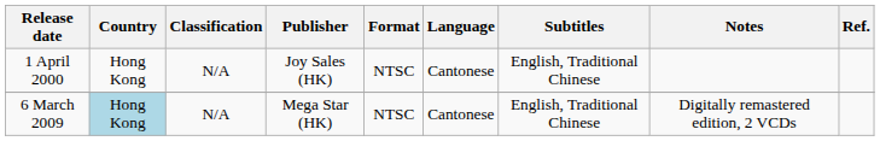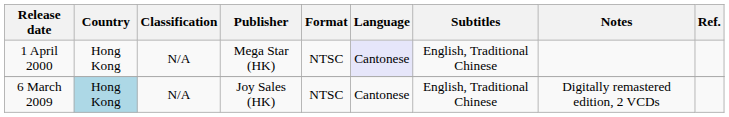1 April 2000 | Publisher: Joy Sales (HK) -> Mega Star (HK)
1 April 2000 | Language: no background -> lavender background
6 March 2009 | Publisher: Mega Star (HK) -> Joy Sales (HK)
